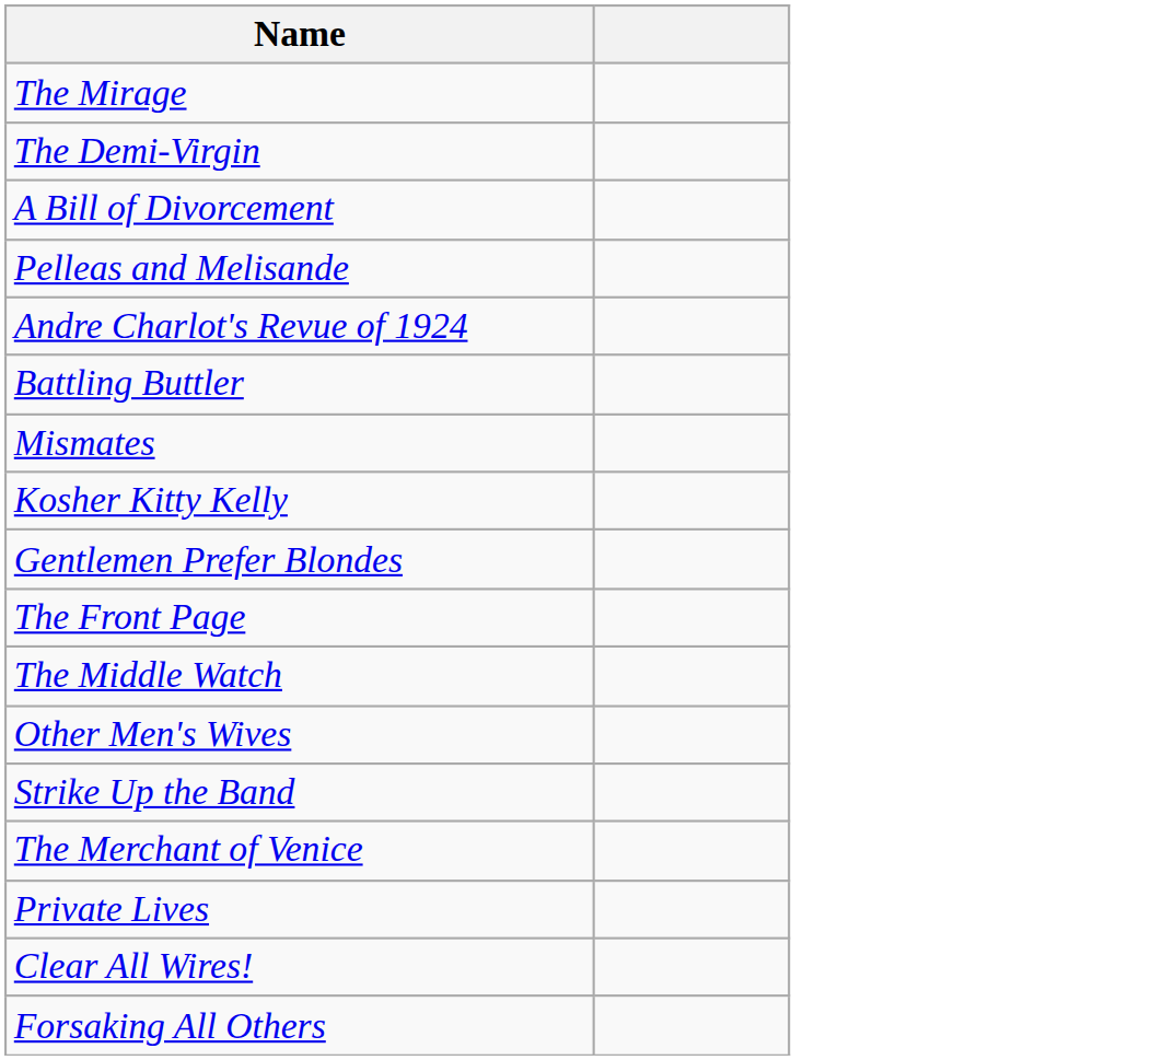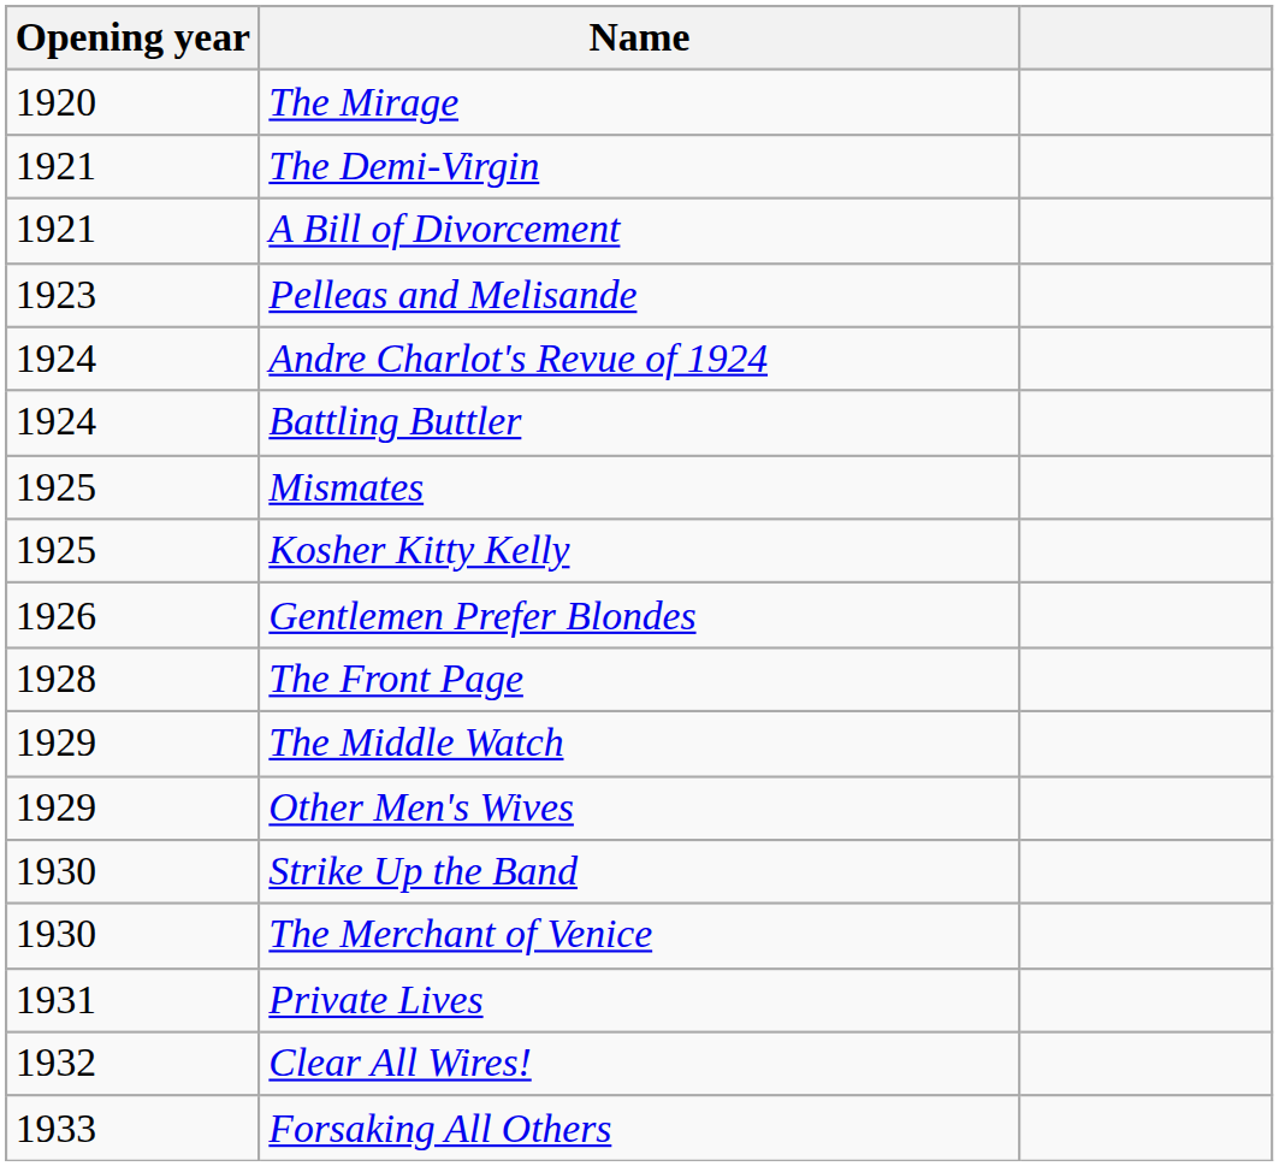+ column: Opening year | 1920 | 1921 | 1921 | 1923 | 1924 | 1924 | 1925 | 1925 | 1926 | 1928 | 1929 | 1929 | 1930 | 1930 | 1931 | 1932 | 1933
